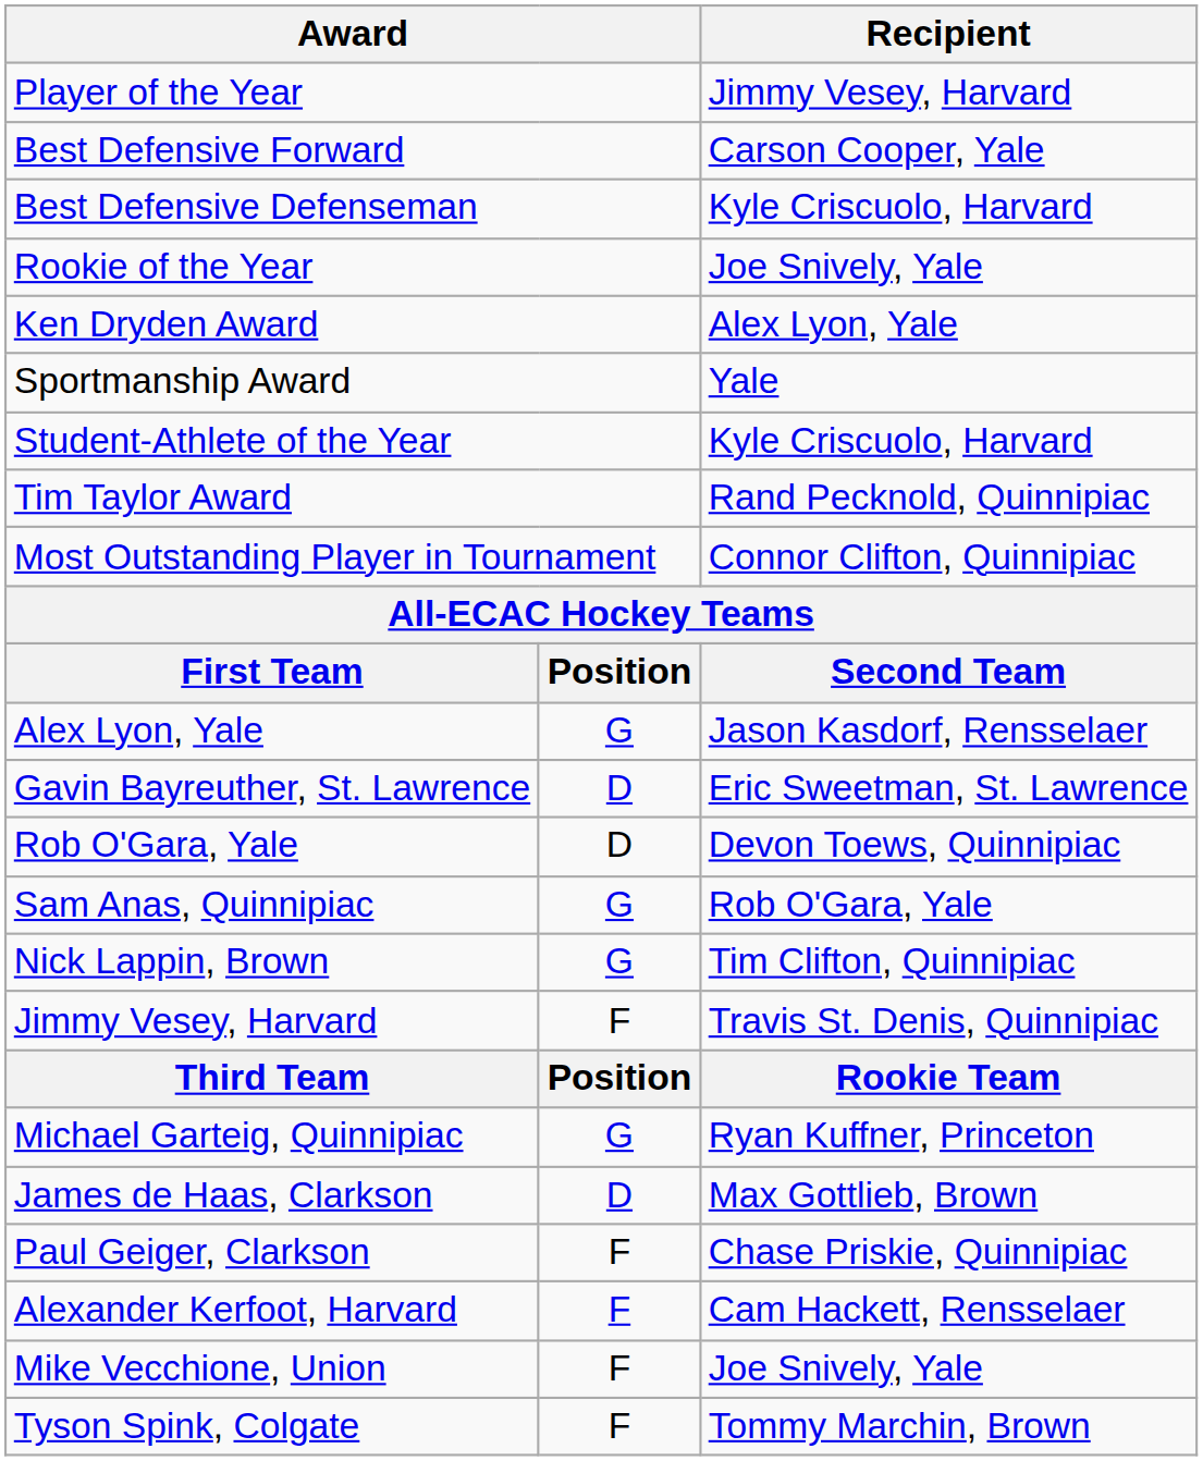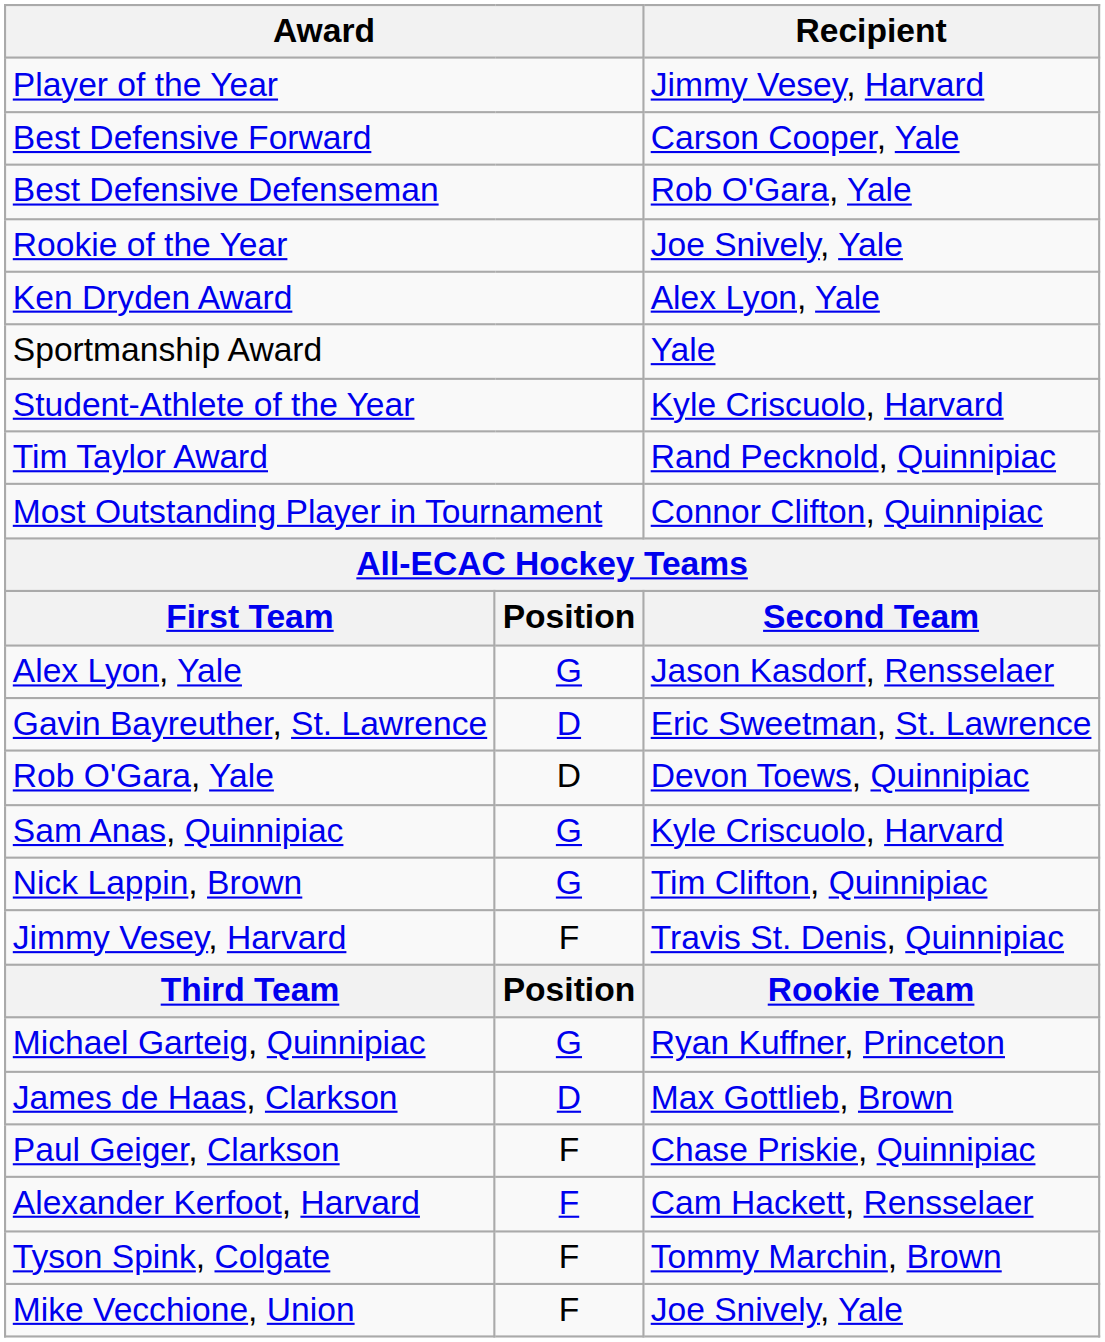Best Defensive Defenseman | Recipient: Kyle Criscuolo, Harvard -> Rob O'Gara, Yale
Sam Anas, Quinnipiac | Recipient: Rob O'Gara, Yale -> Kyle Criscuolo, Harvard
rows swapped: Tyson Spink, Colgate <-> Mike Vecchione, Union
